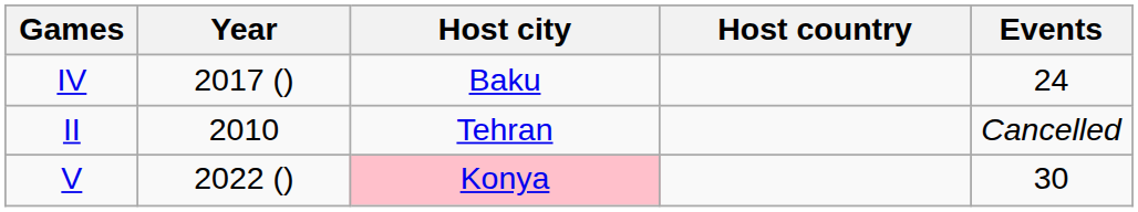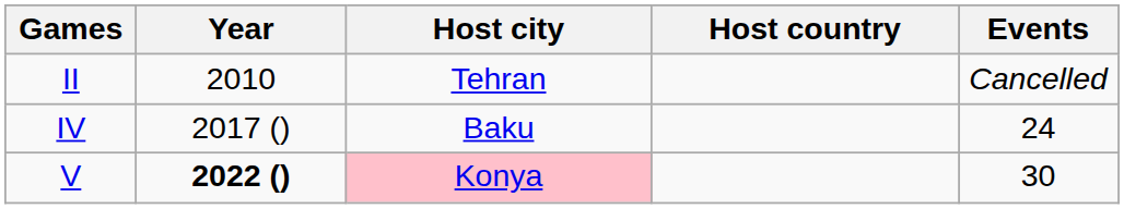rows swapped: II <-> IV
V | Year: normal -> bold
